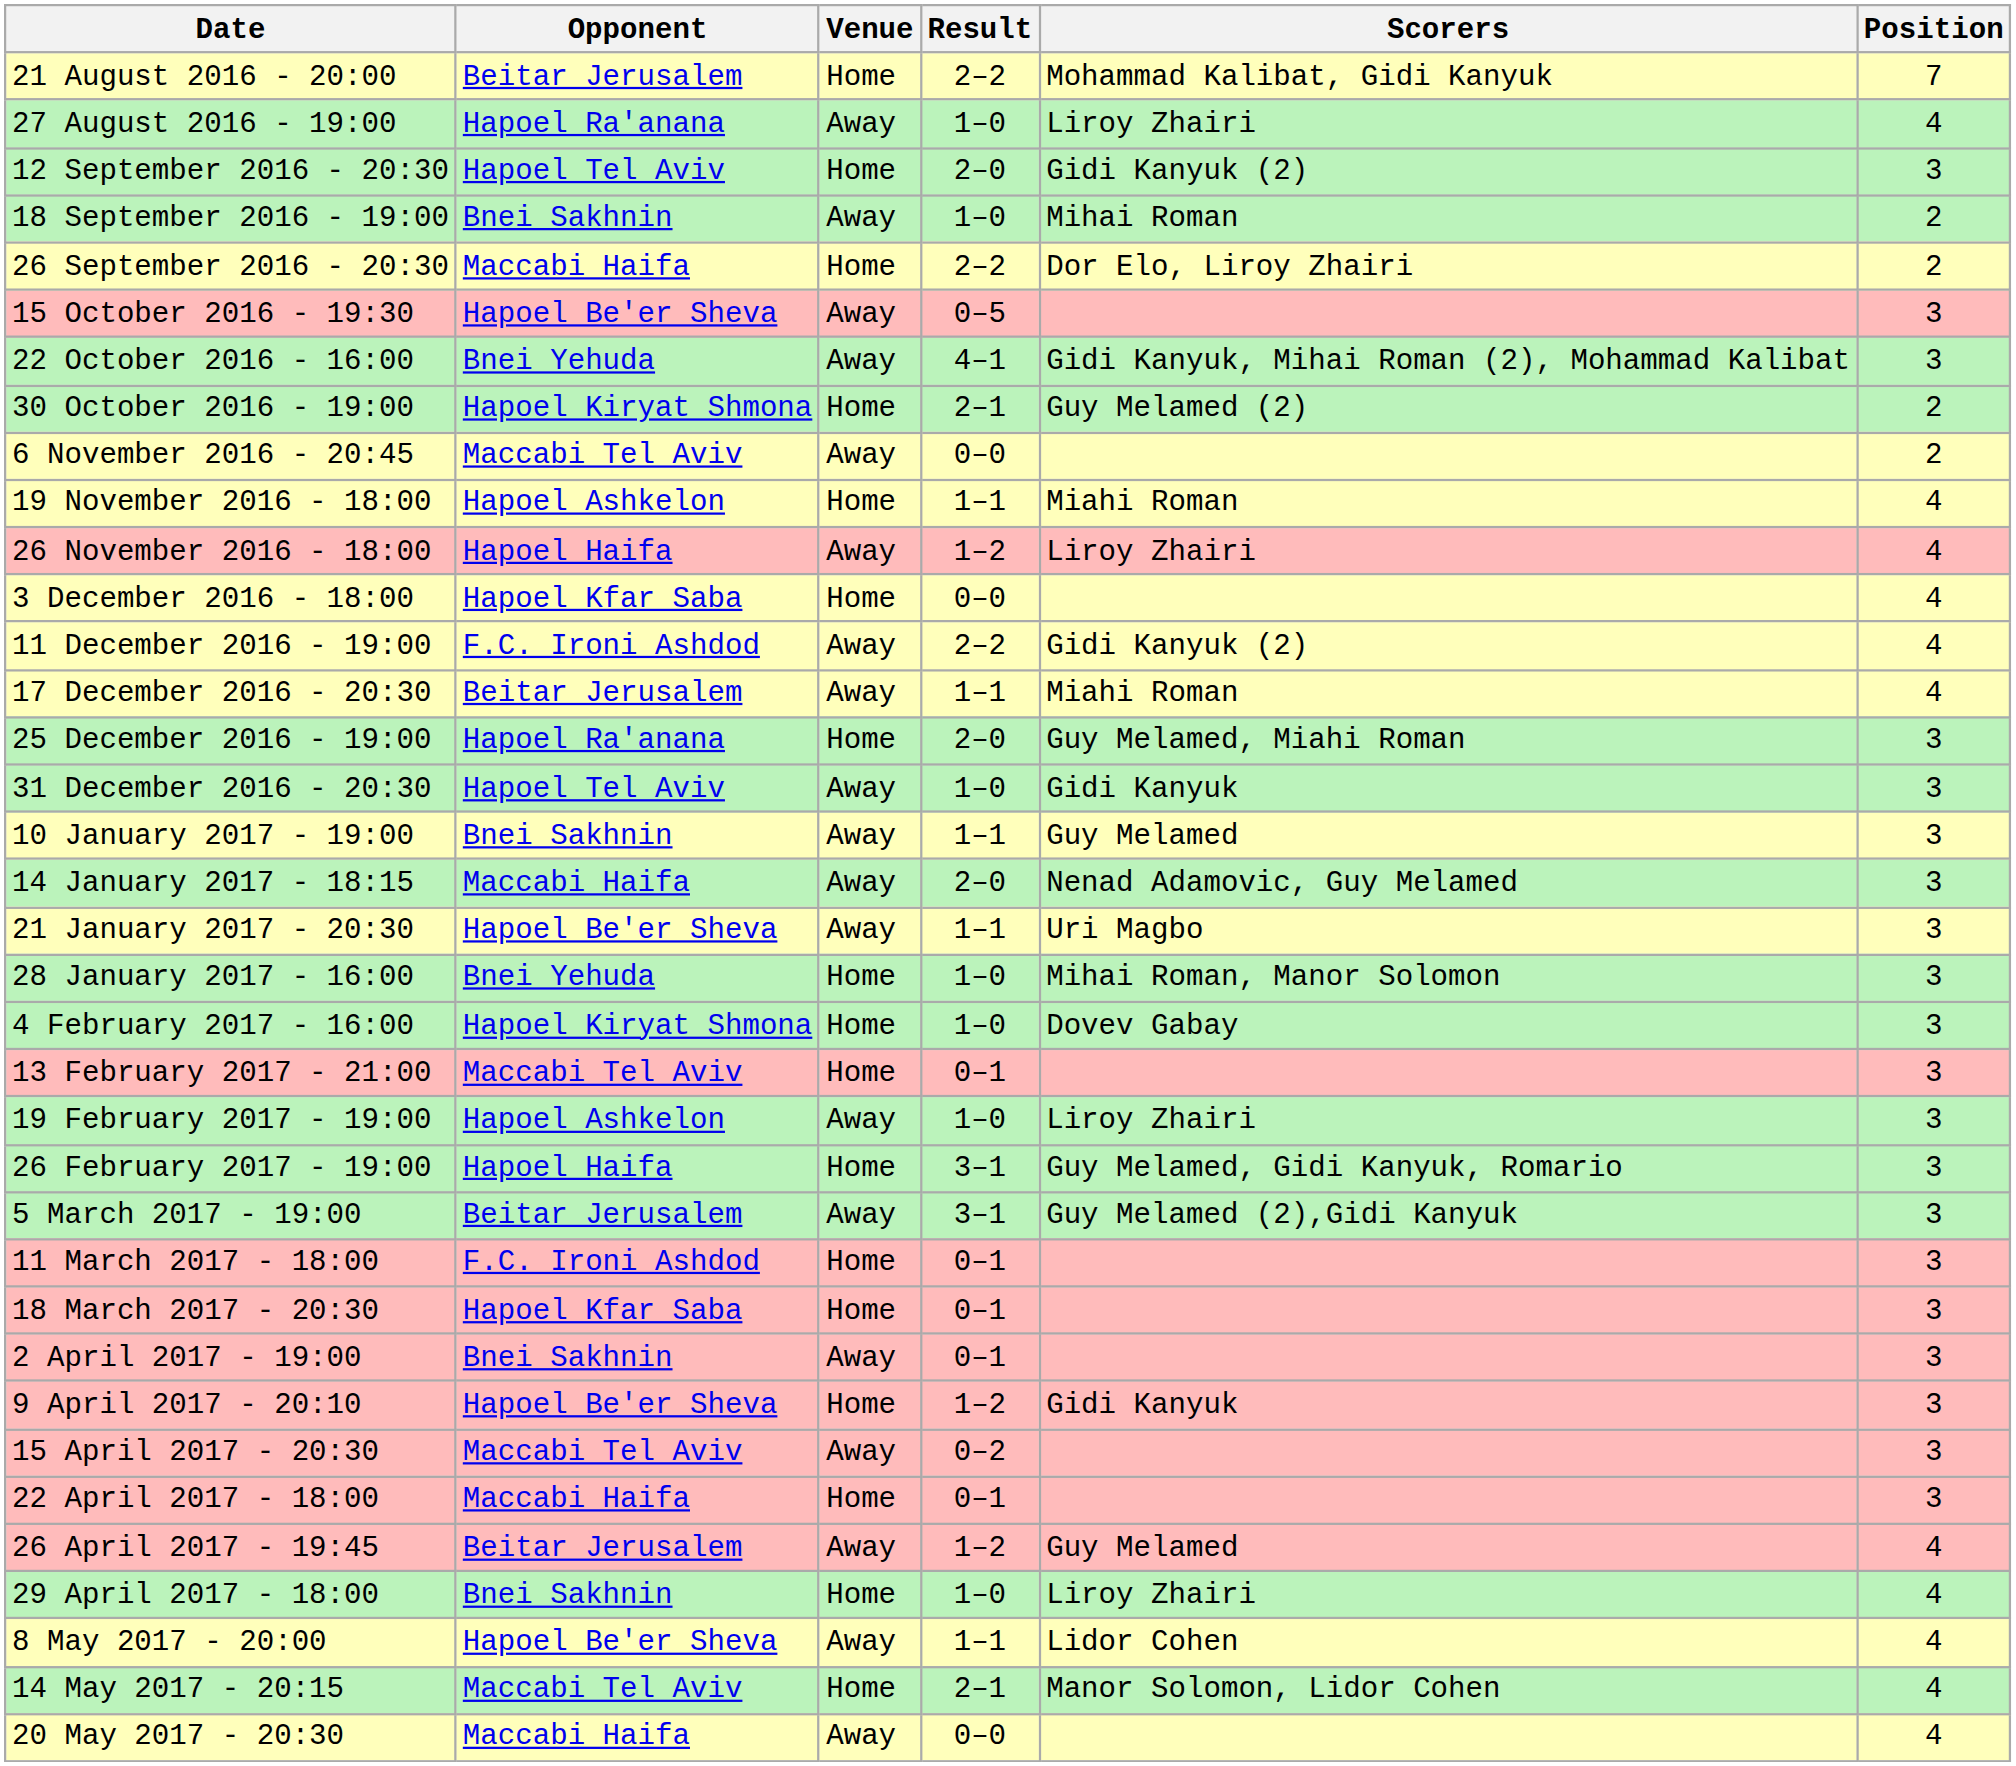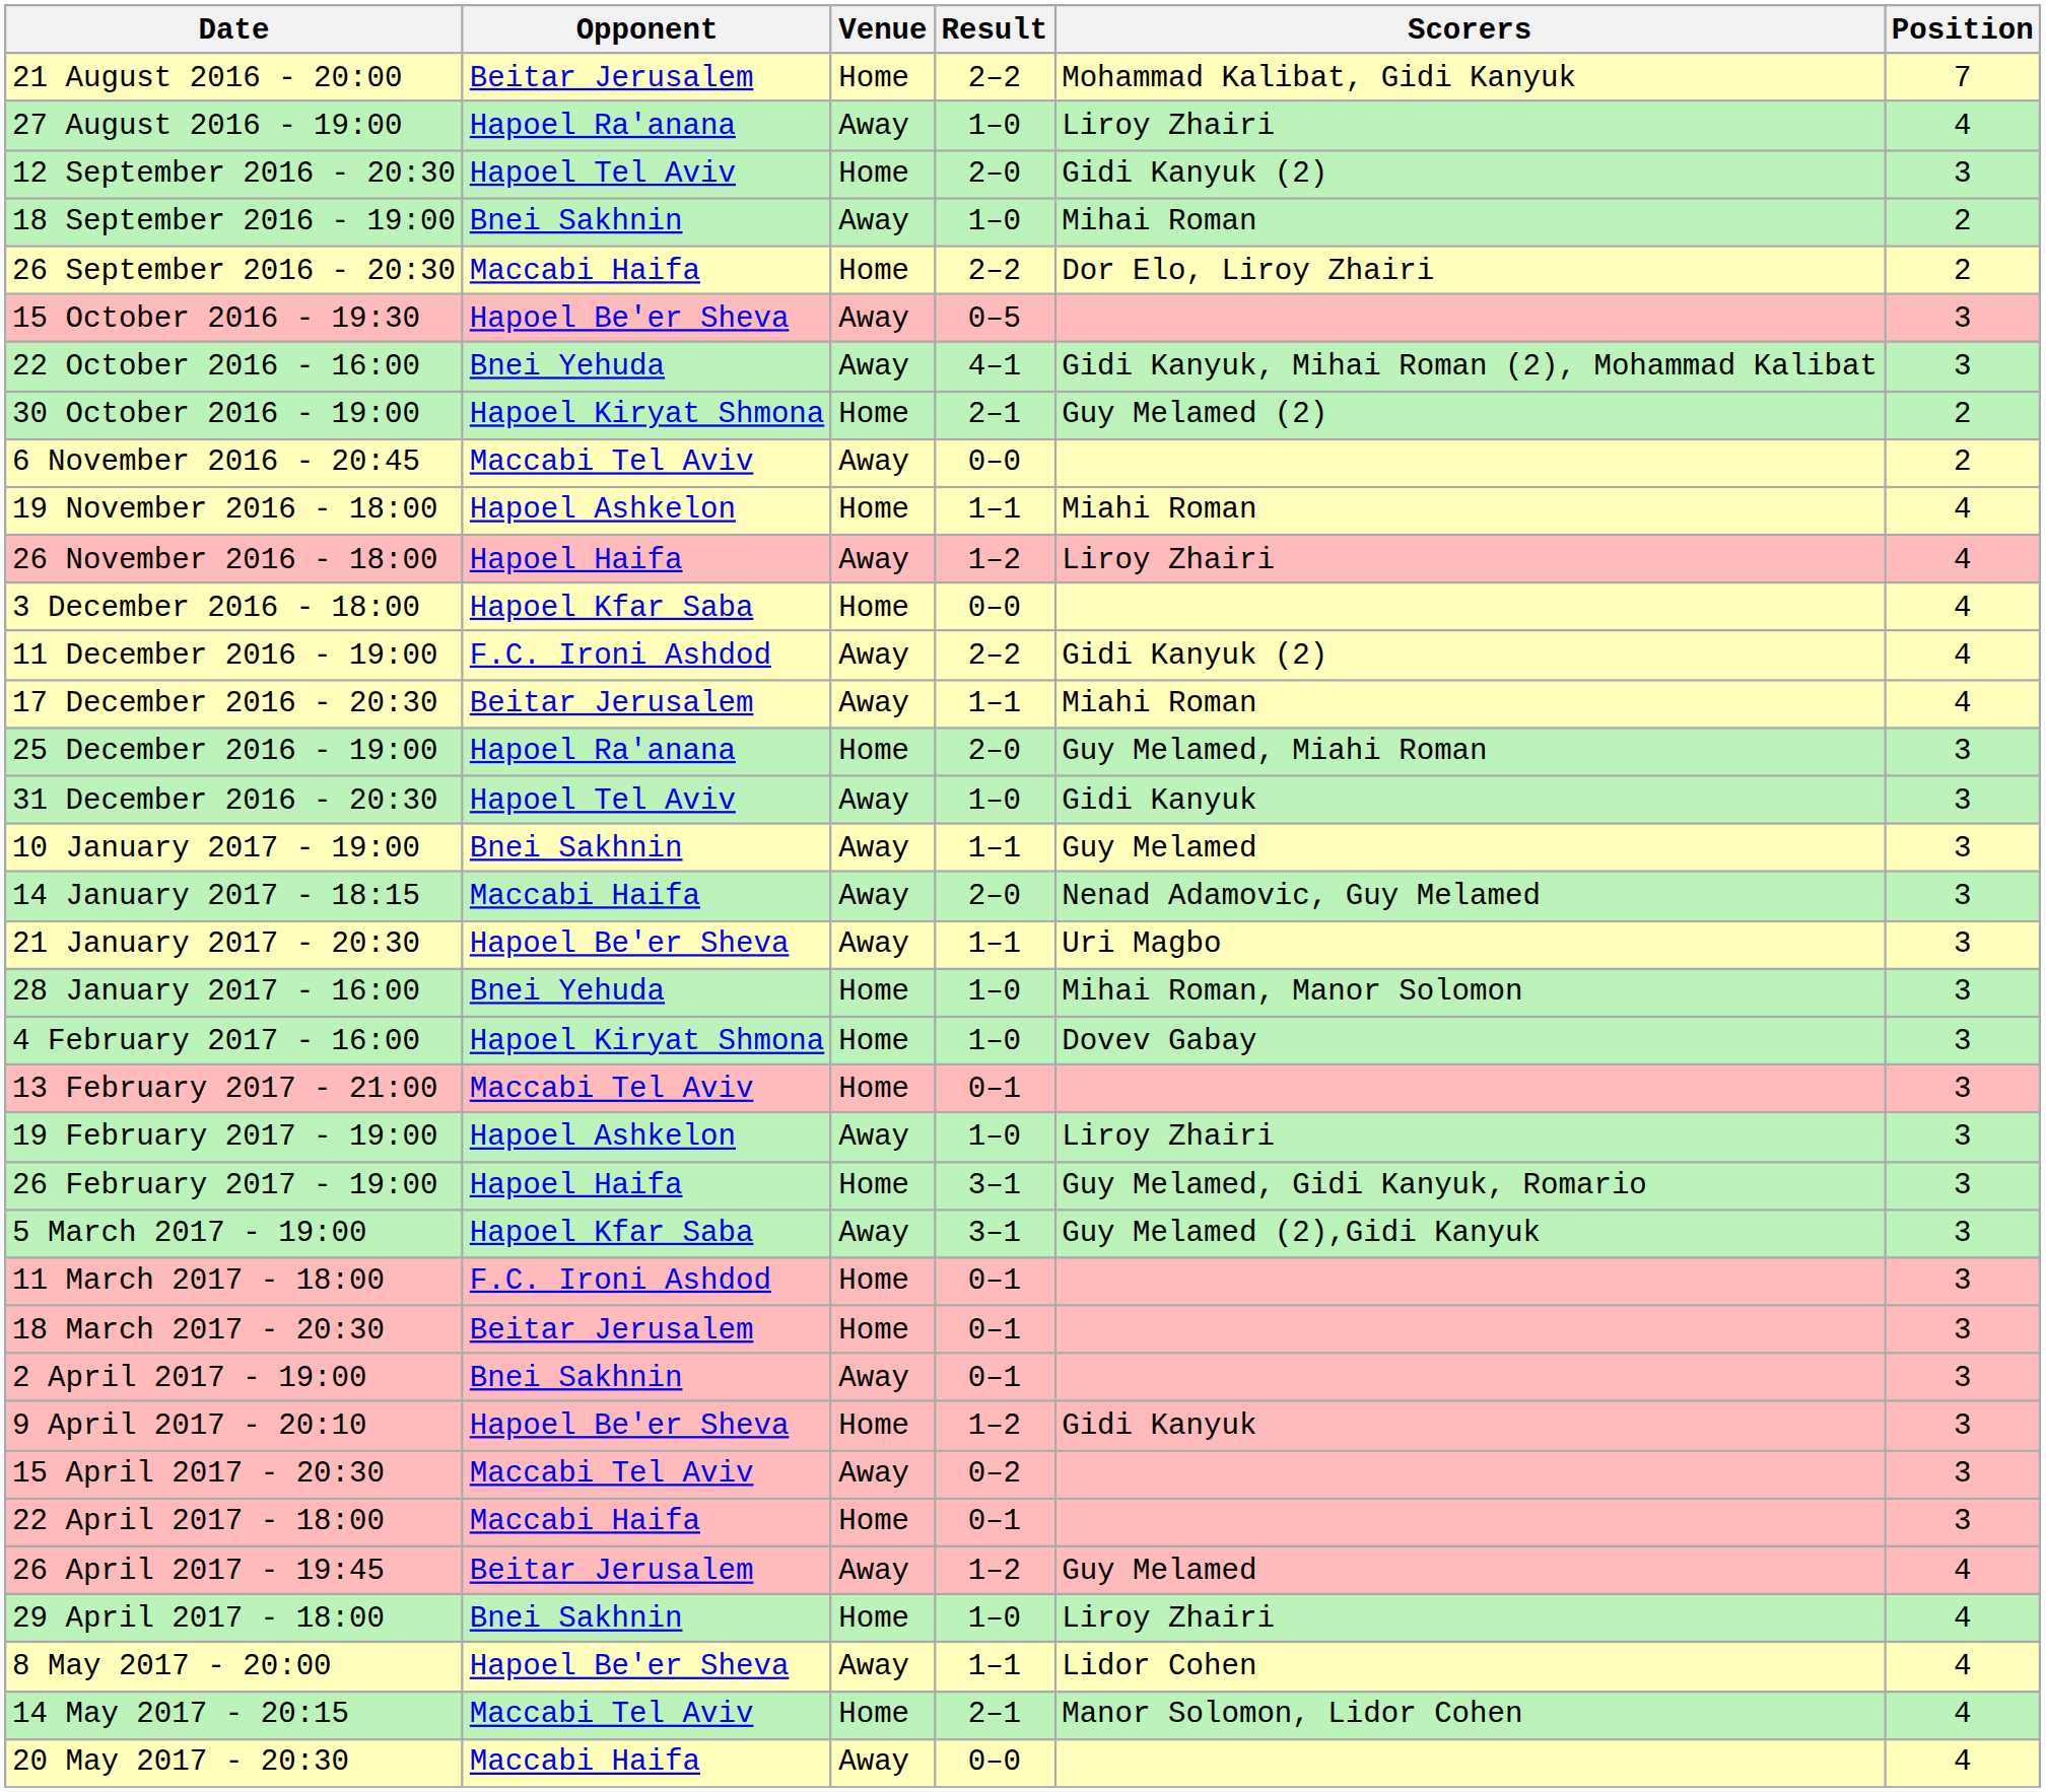5 March 2017 - 19:00 | Opponent: Beitar Jerusalem -> Hapoel Kfar Saba
18 March 2017 - 20:30 | Opponent: Hapoel Kfar Saba -> Beitar Jerusalem
